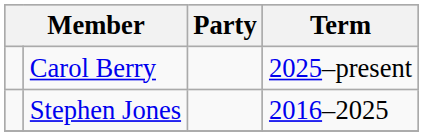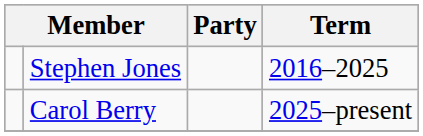rows swapped: Stephen Jones <-> Carol Berry
